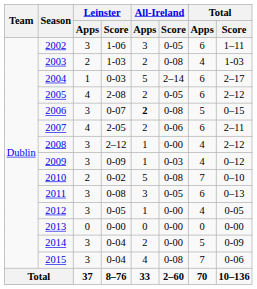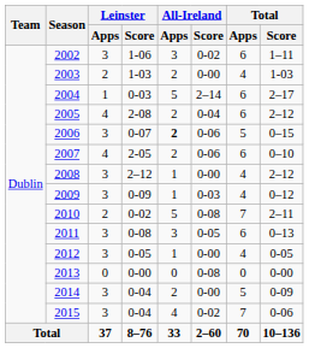2002 | All-Ireland / Score: 0-05 -> 0-02
2003 | All-Ireland / Score: 0-08 -> 0-00
2005 | All-Ireland / Score: 0-05 -> 0-04
2006 | All-Ireland / Score: 0-08 -> 0-06
2007 | Total / Score: 2–11 -> 0–10
2010 | Total / Score: 0–10 -> 2–11
2013 | All-Ireland / Score: 0-00 -> 0-08
2015 | All-Ireland / Score: 0-08 -> 0-02
